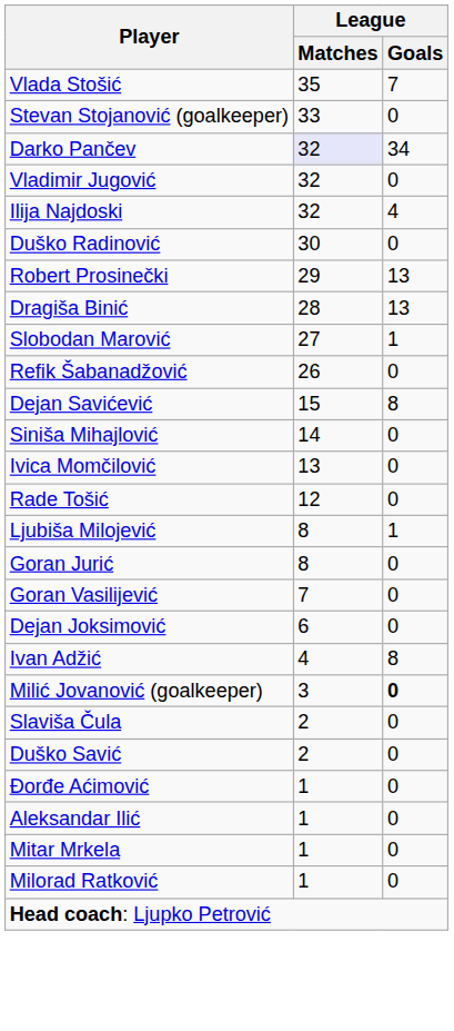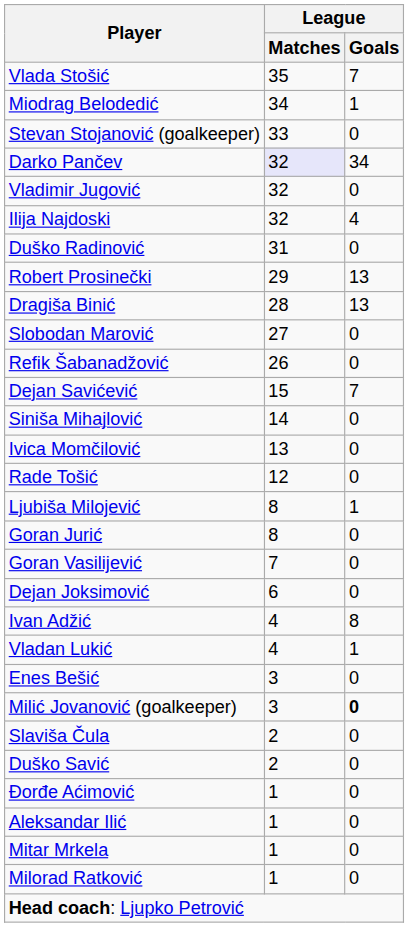+ row: Miodrag Belodedić | 34 | 1
Duško Radinović | League / Matches: 30 -> 31
Slobodan Marović | League / Goals: 1 -> 0
Dejan Savićević | League / Goals: 8 -> 7
+ row: Vladan Lukić | 4 | 1
+ row: Enes Bešić | 3 | 0
